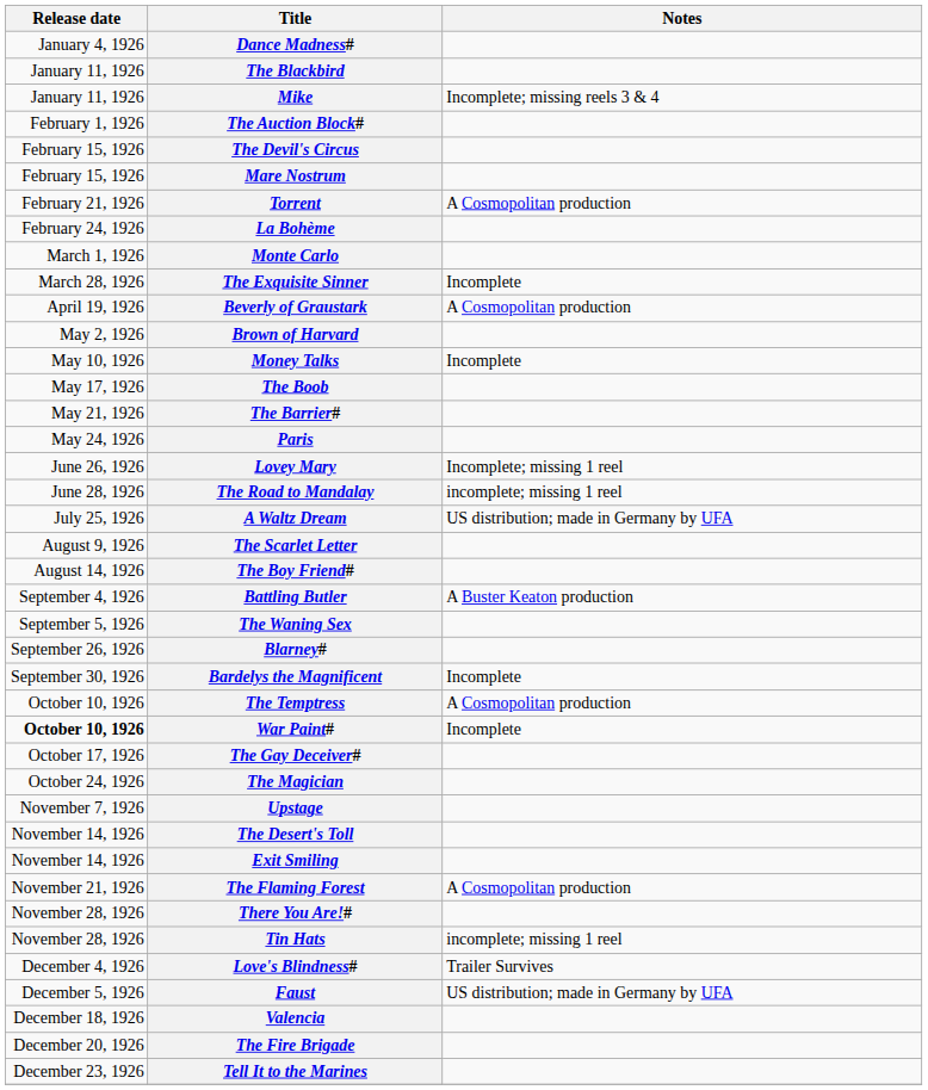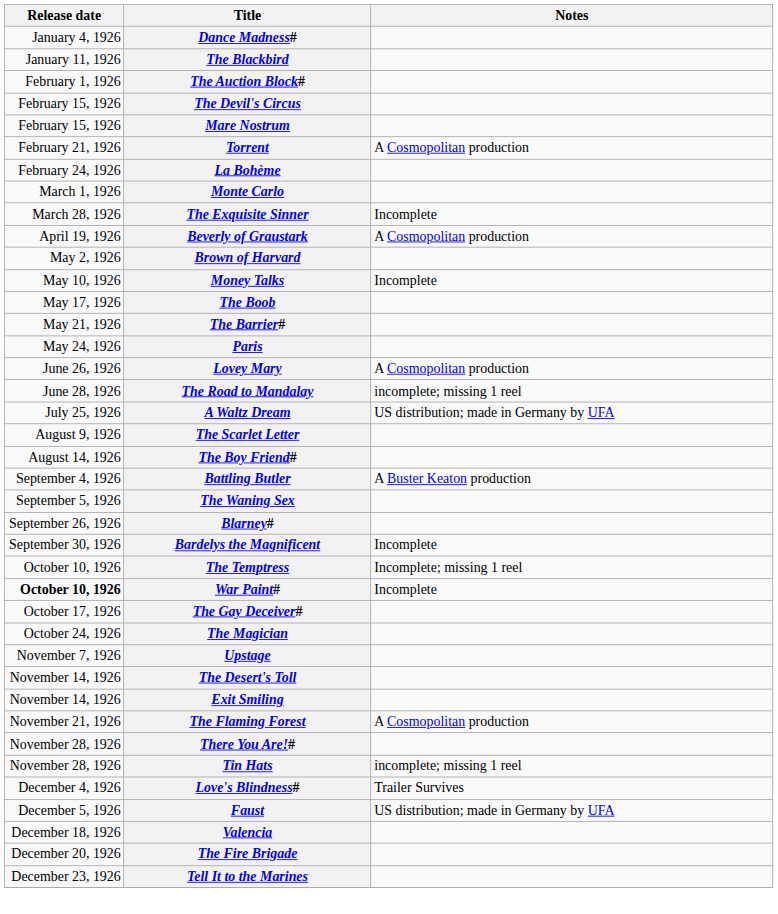- row: January 11, 1926 | Mike | Incomplete; missing reels 3 & 4
Lovey Mary | Notes: Incomplete; missing 1 reel -> A Cosmopolitan production
The Temptress | Notes: A Cosmopolitan production -> Incomplete; missing 1 reel
